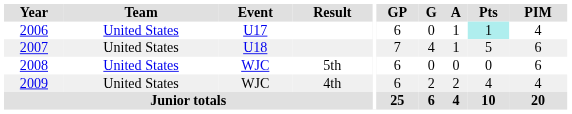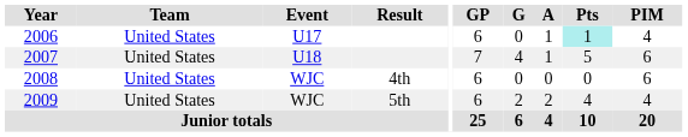2008 | Result: 5th -> 4th
2009 | Result: 4th -> 5th
